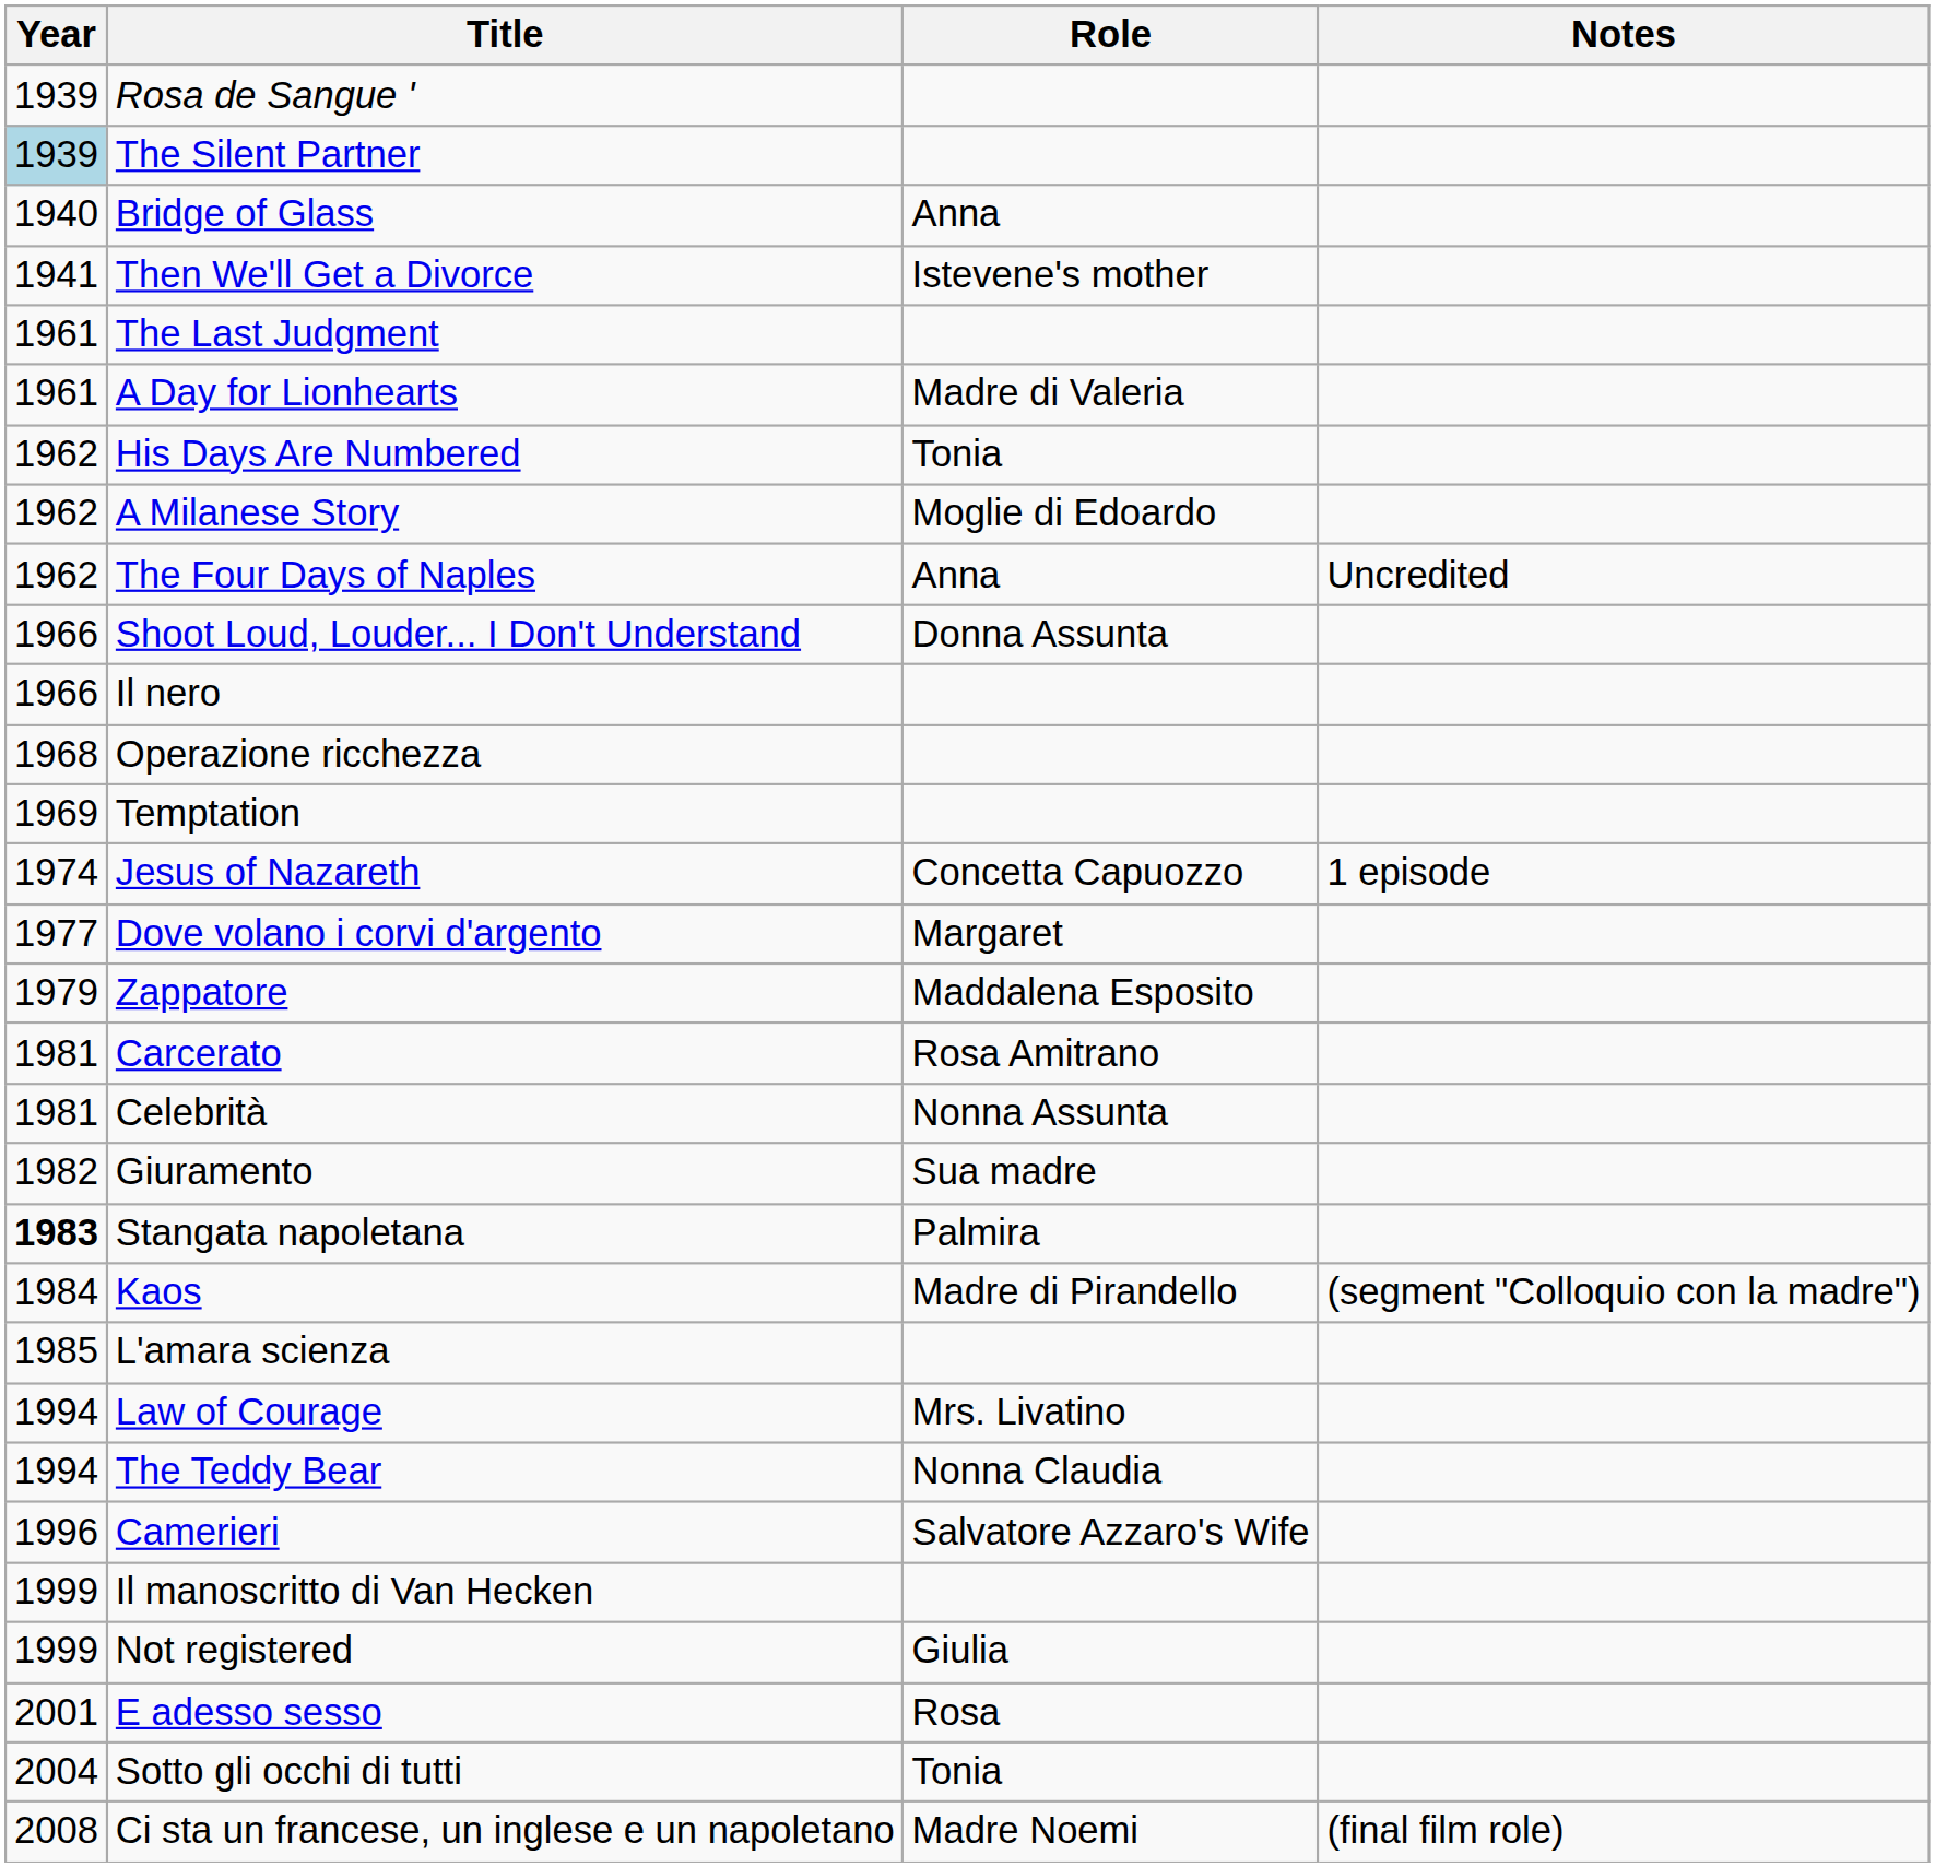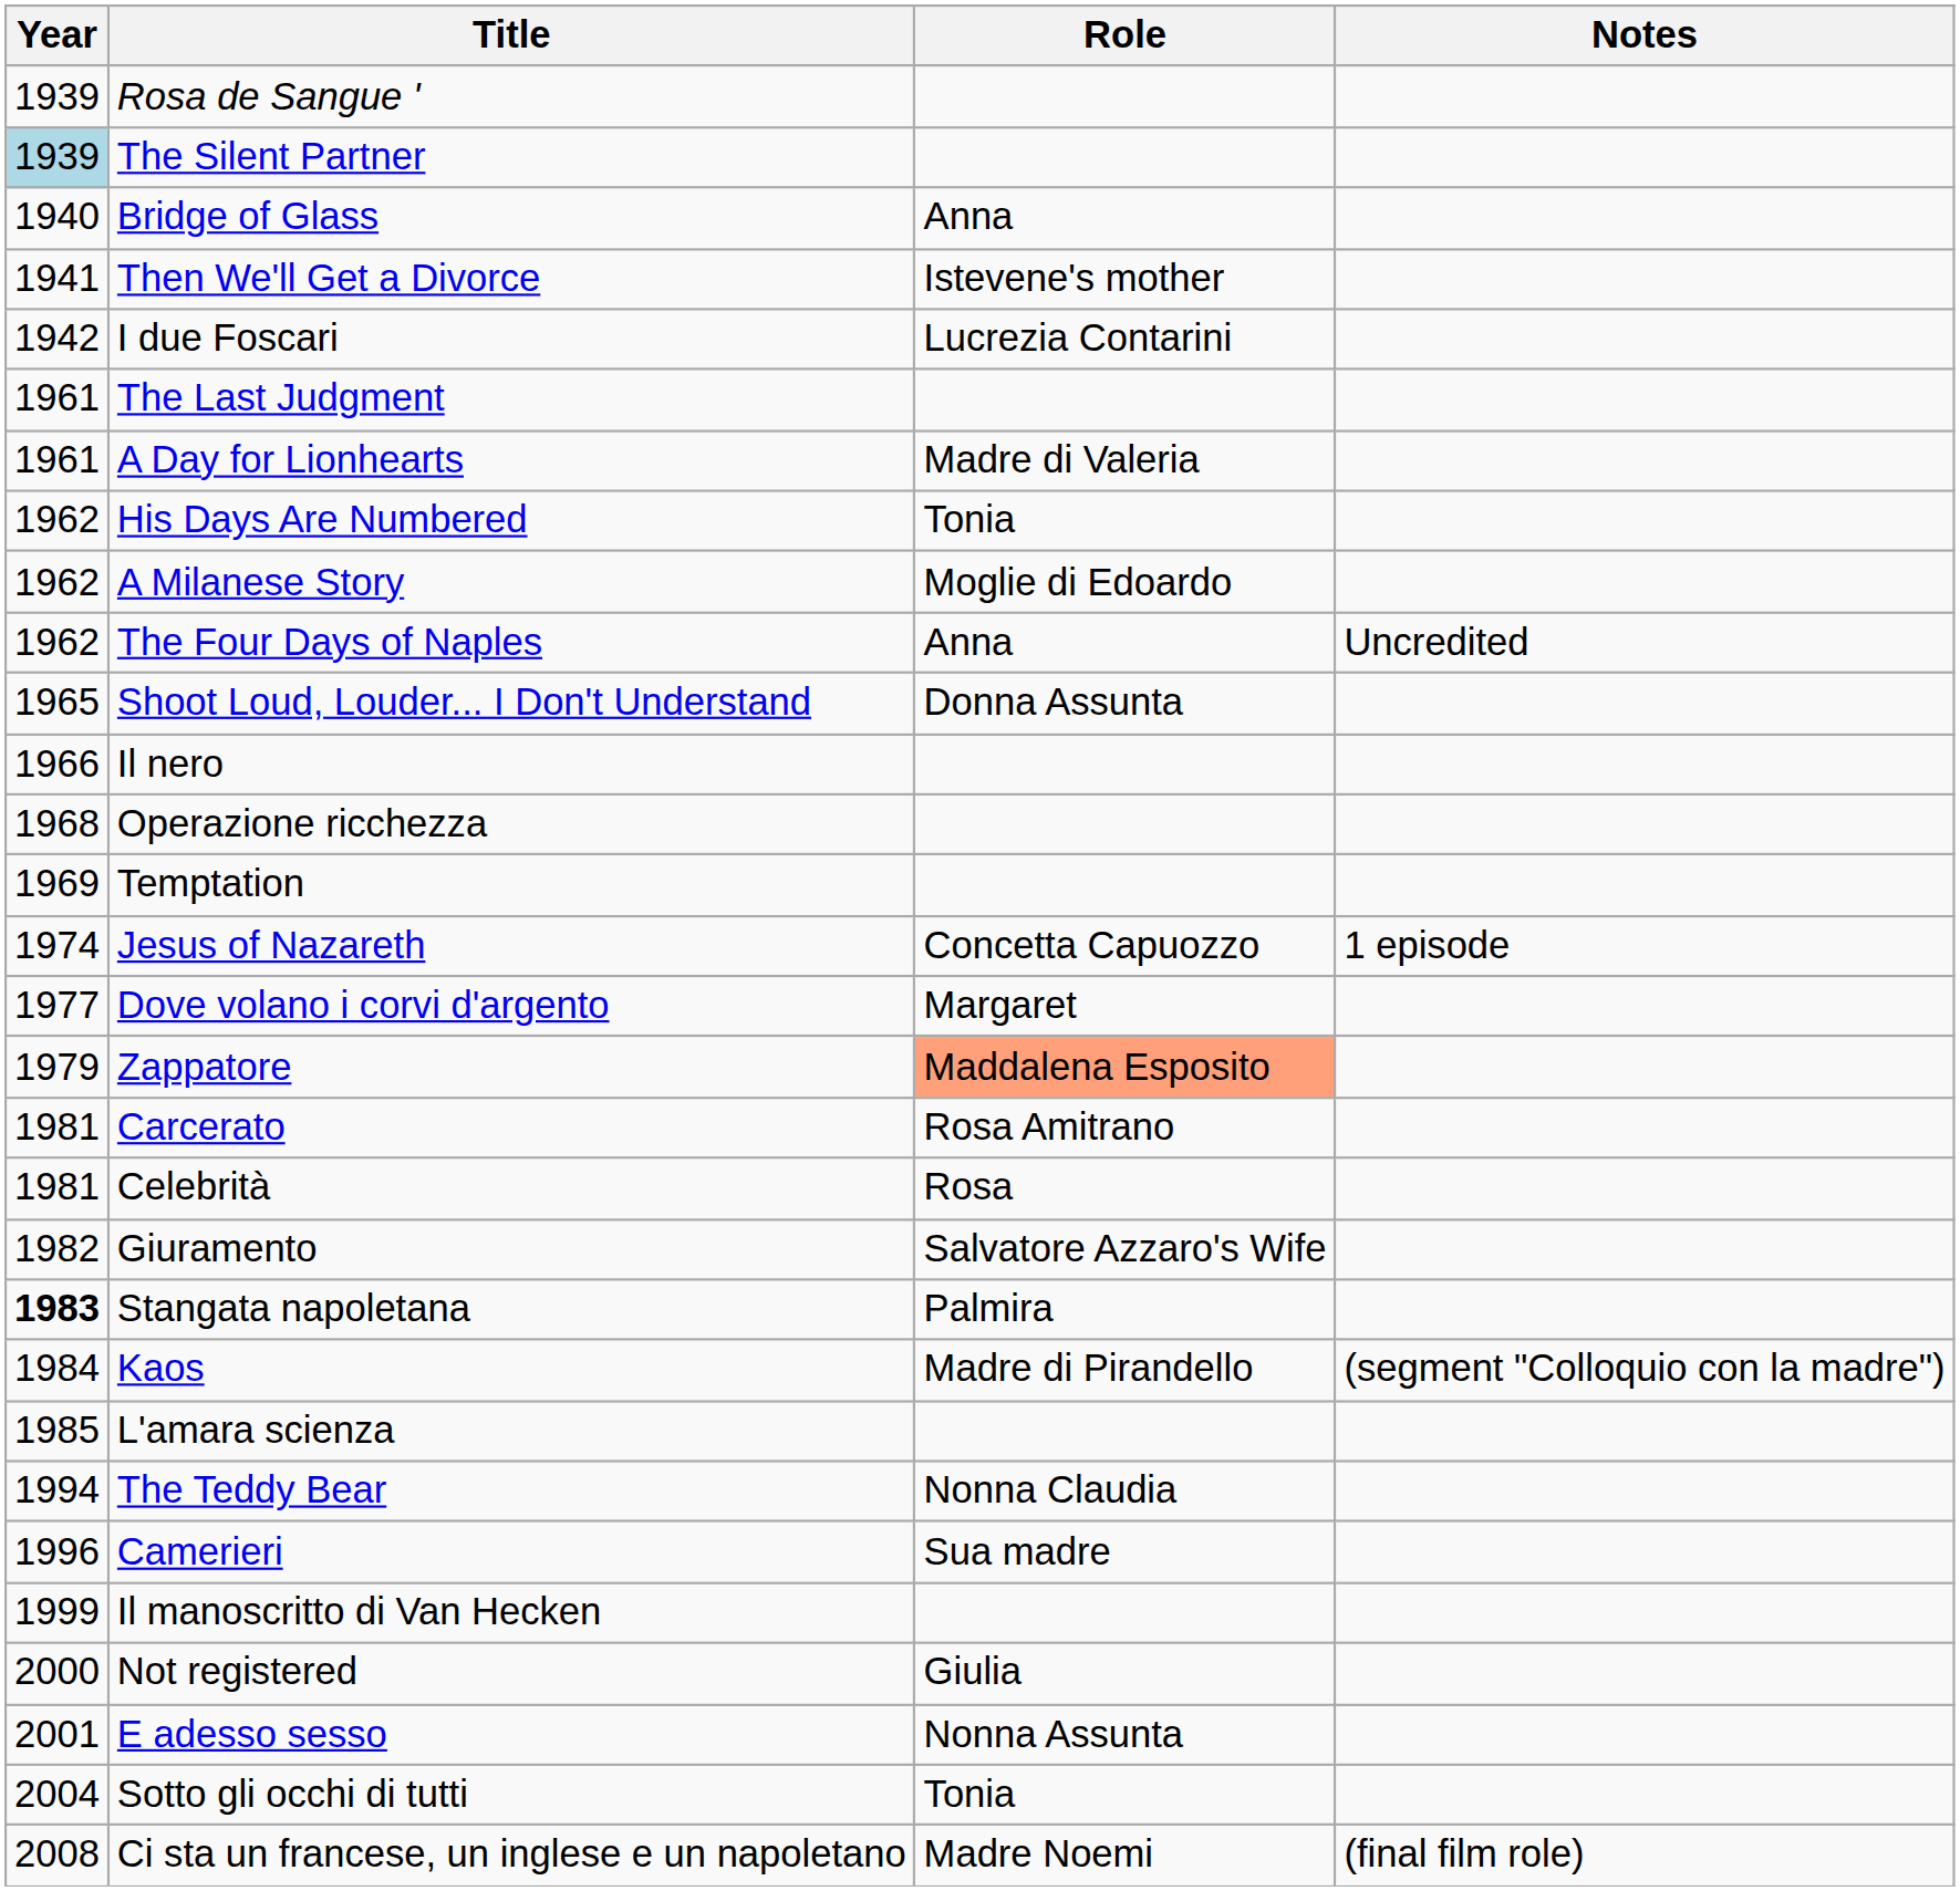+ row: 1942 | I due Foscari | Lucrezia Contarini
Shoot Loud, Louder... I Don't Understand | Year: 1966 -> 1965
Zappatore | Role: no background -> lightsalmon background
Celebrità | Role: Nonna Assunta -> Rosa
Giuramento | Role: Sua madre -> Salvatore Azzaro's Wife
- row: 1994 | Law of Courage | Mrs. Livatino
Camerieri | Role: Salvatore Azzaro's Wife -> Sua madre
Not registered | Year: 1999 -> 2000
E adesso sesso | Role: Rosa -> Nonna Assunta
